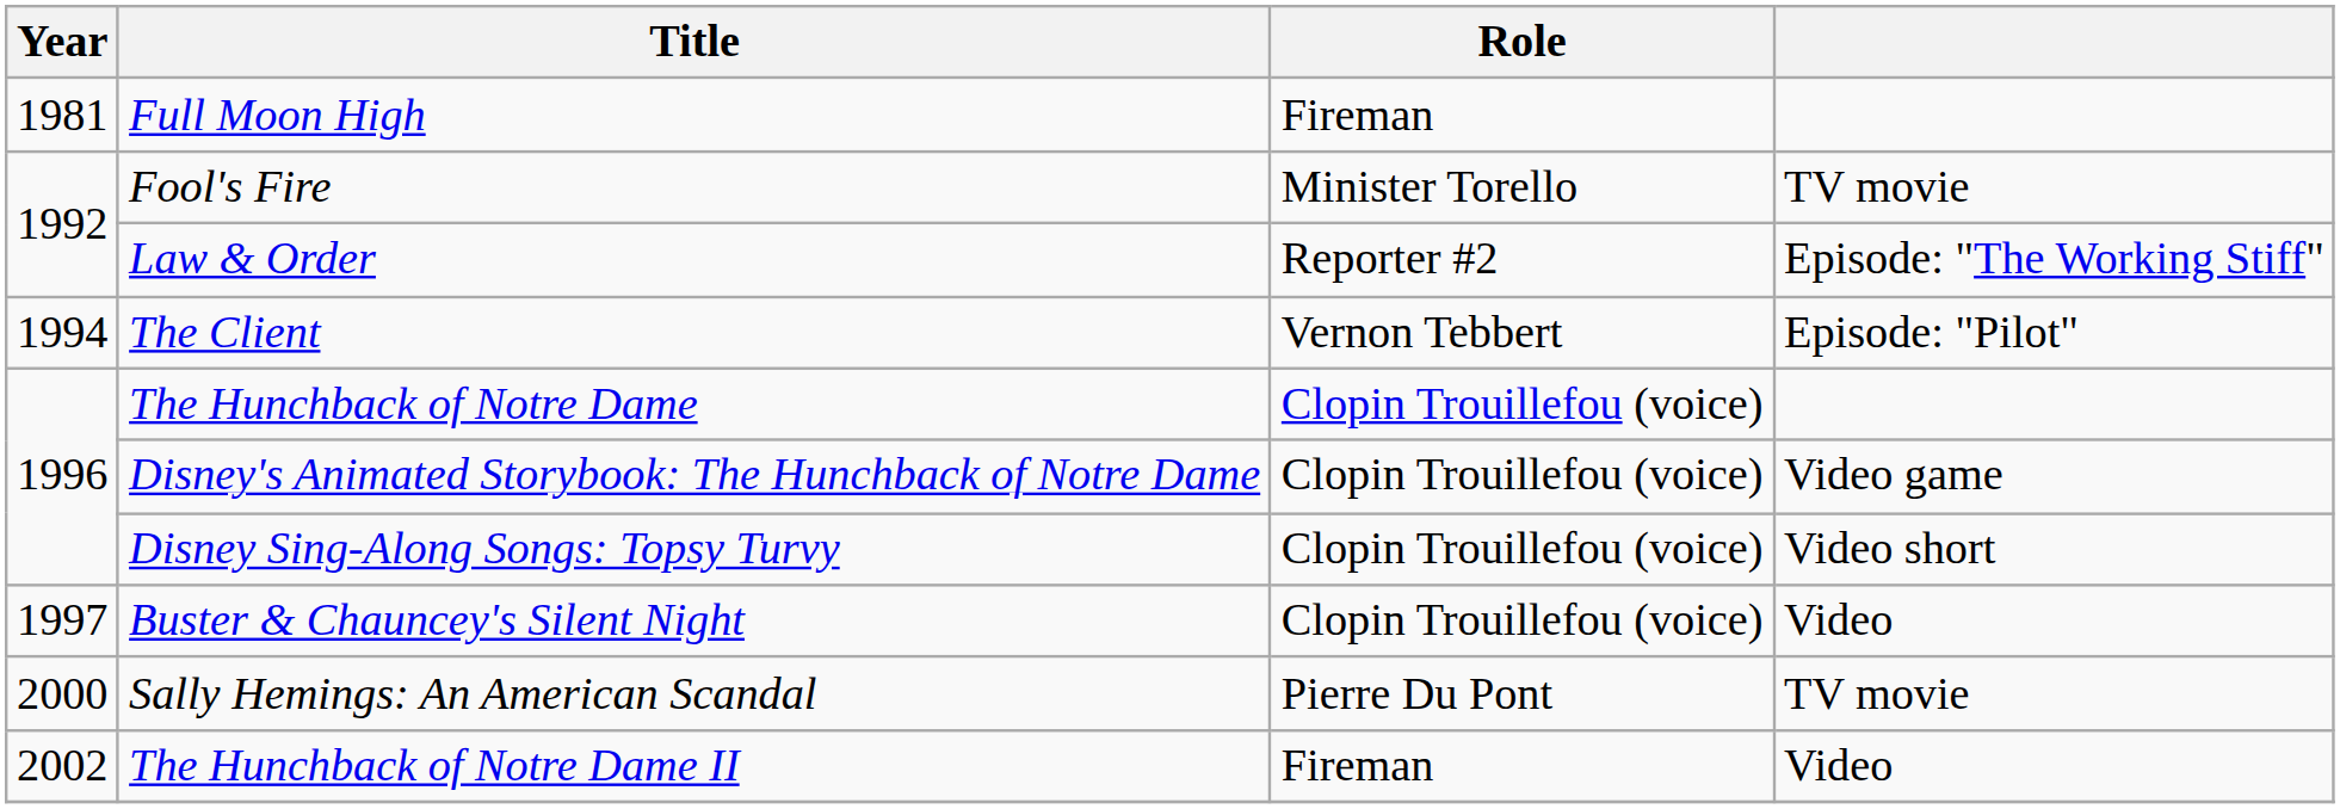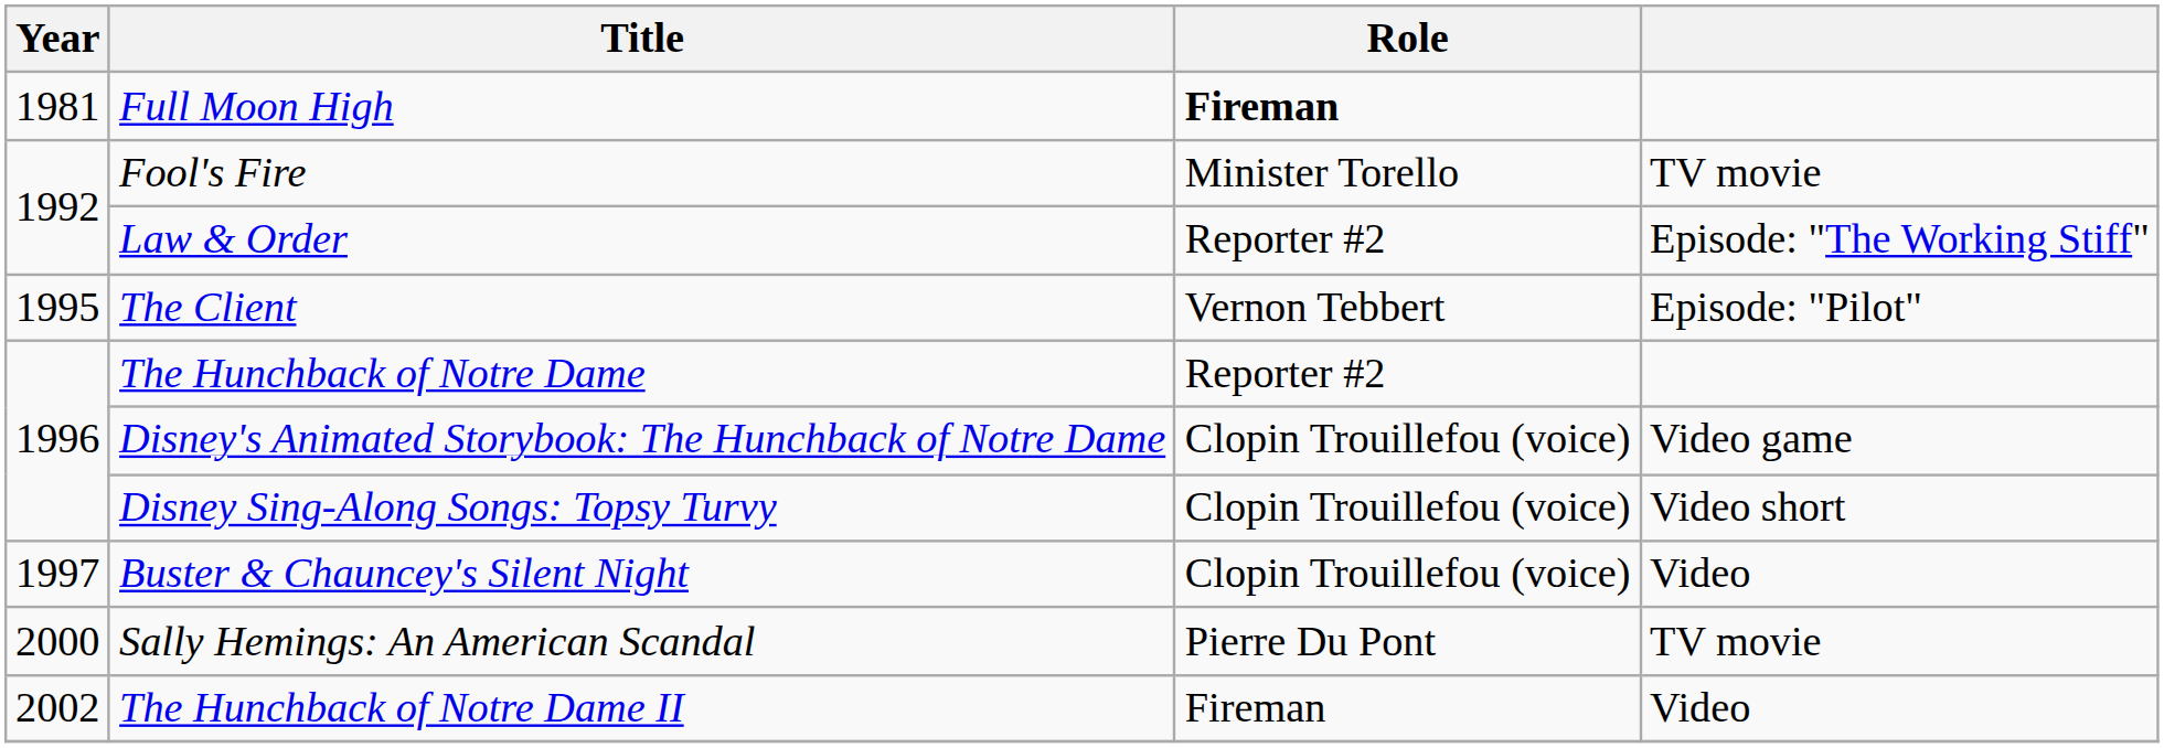Full Moon High | Role: normal -> bold
The Client | Year: 1994 -> 1995
The Hunchback of Notre Dame | Role: Clopin Trouillefou (voice) -> Reporter #2
